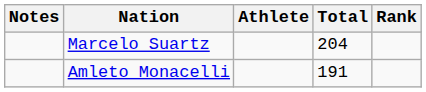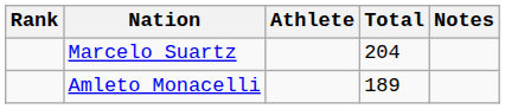columns swapped: Rank <-> Notes
Amleto Monacelli | Total: 191 -> 189
